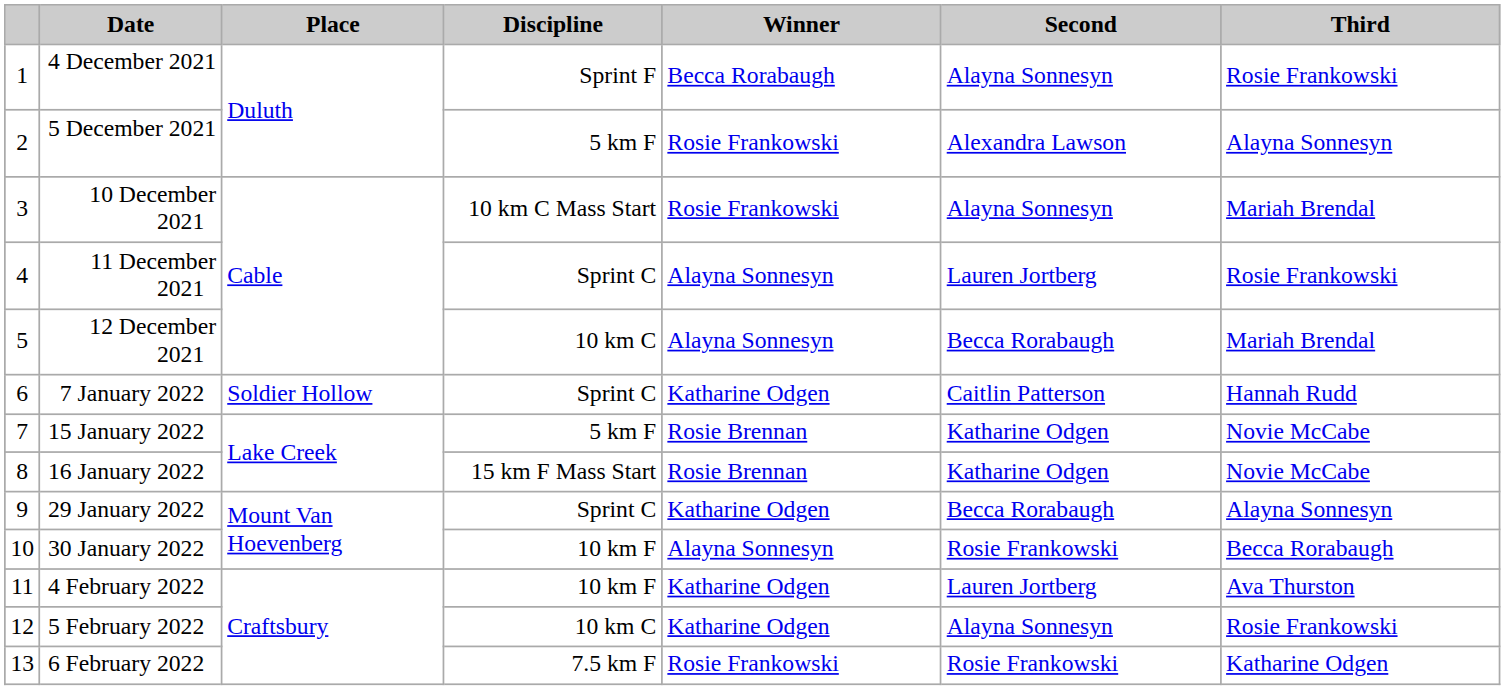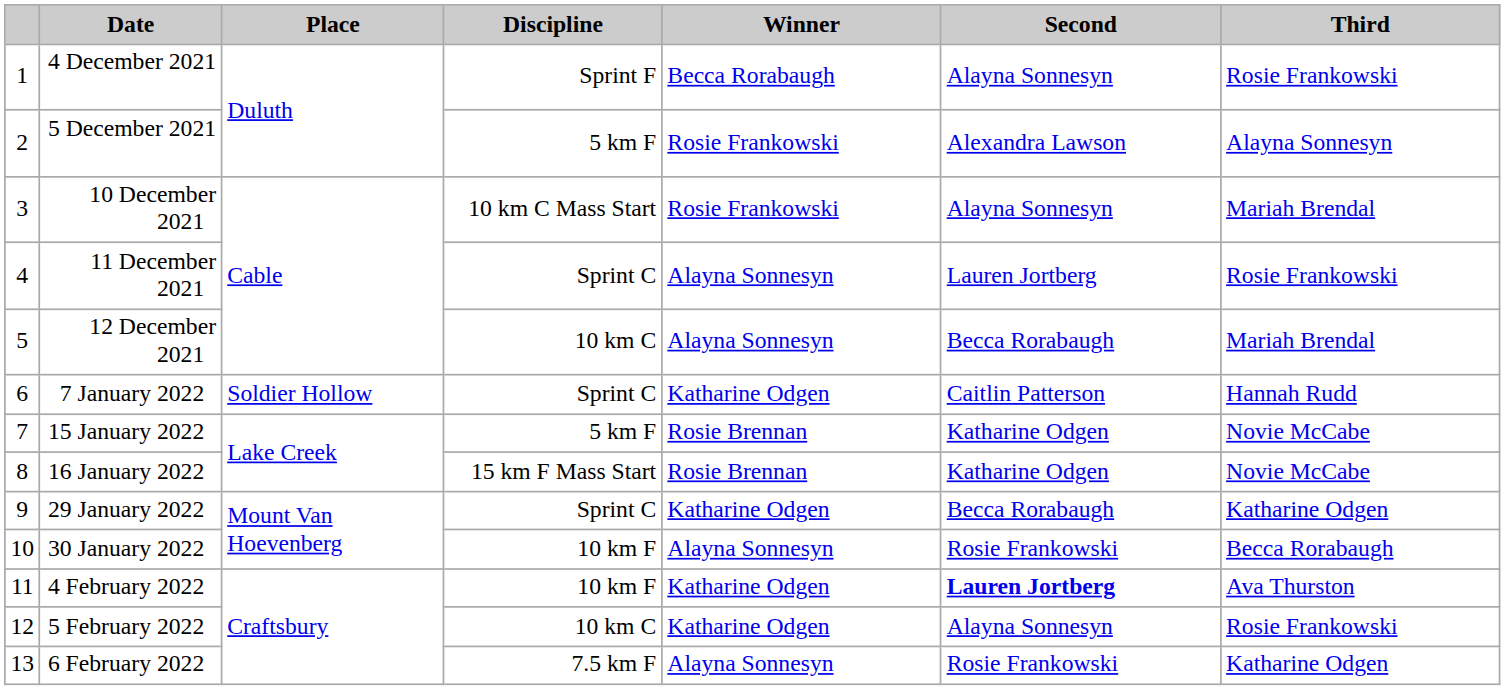29 January 2022 | Third: Alayna Sonnesyn -> Katharine Odgen
4 February 2022 | Second: normal -> bold
6 February 2022 | Winner: Rosie Frankowski -> Alayna Sonnesyn
